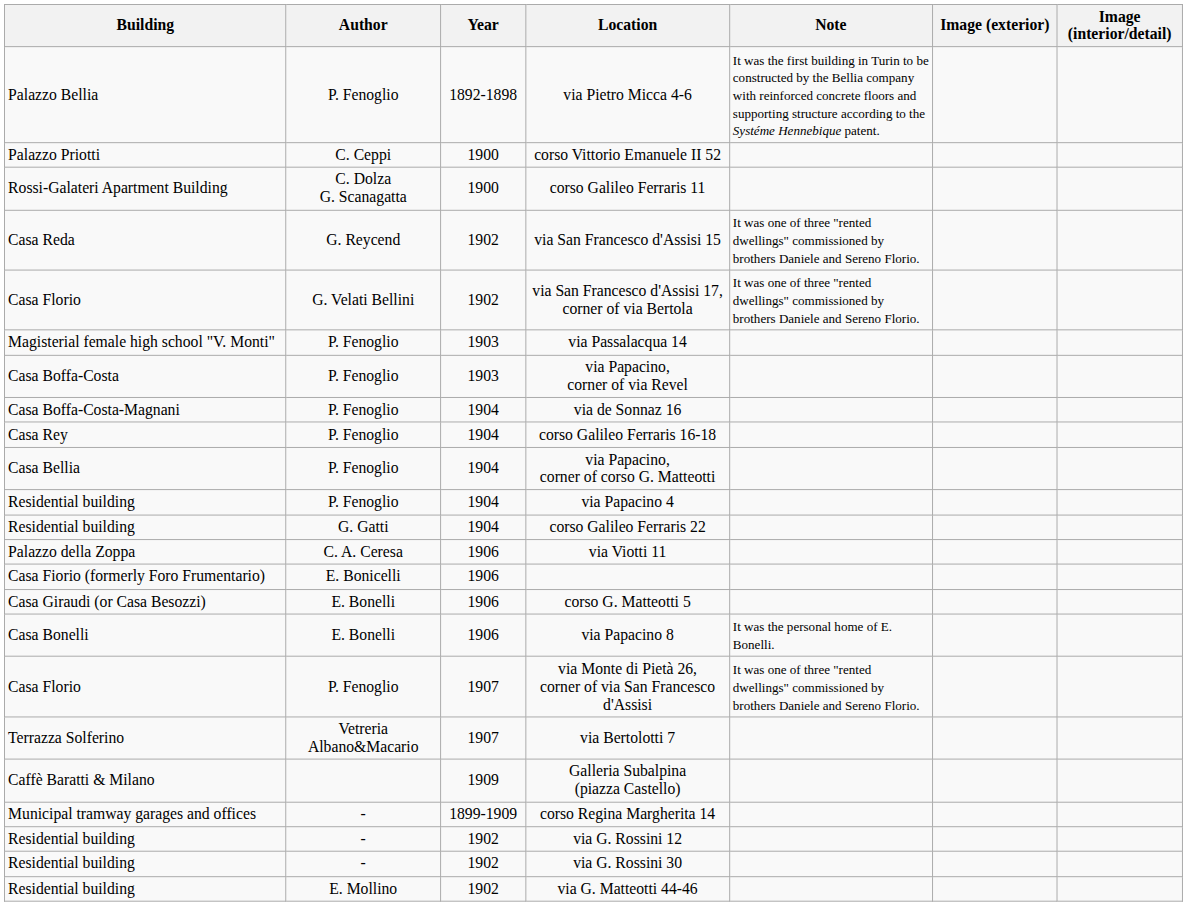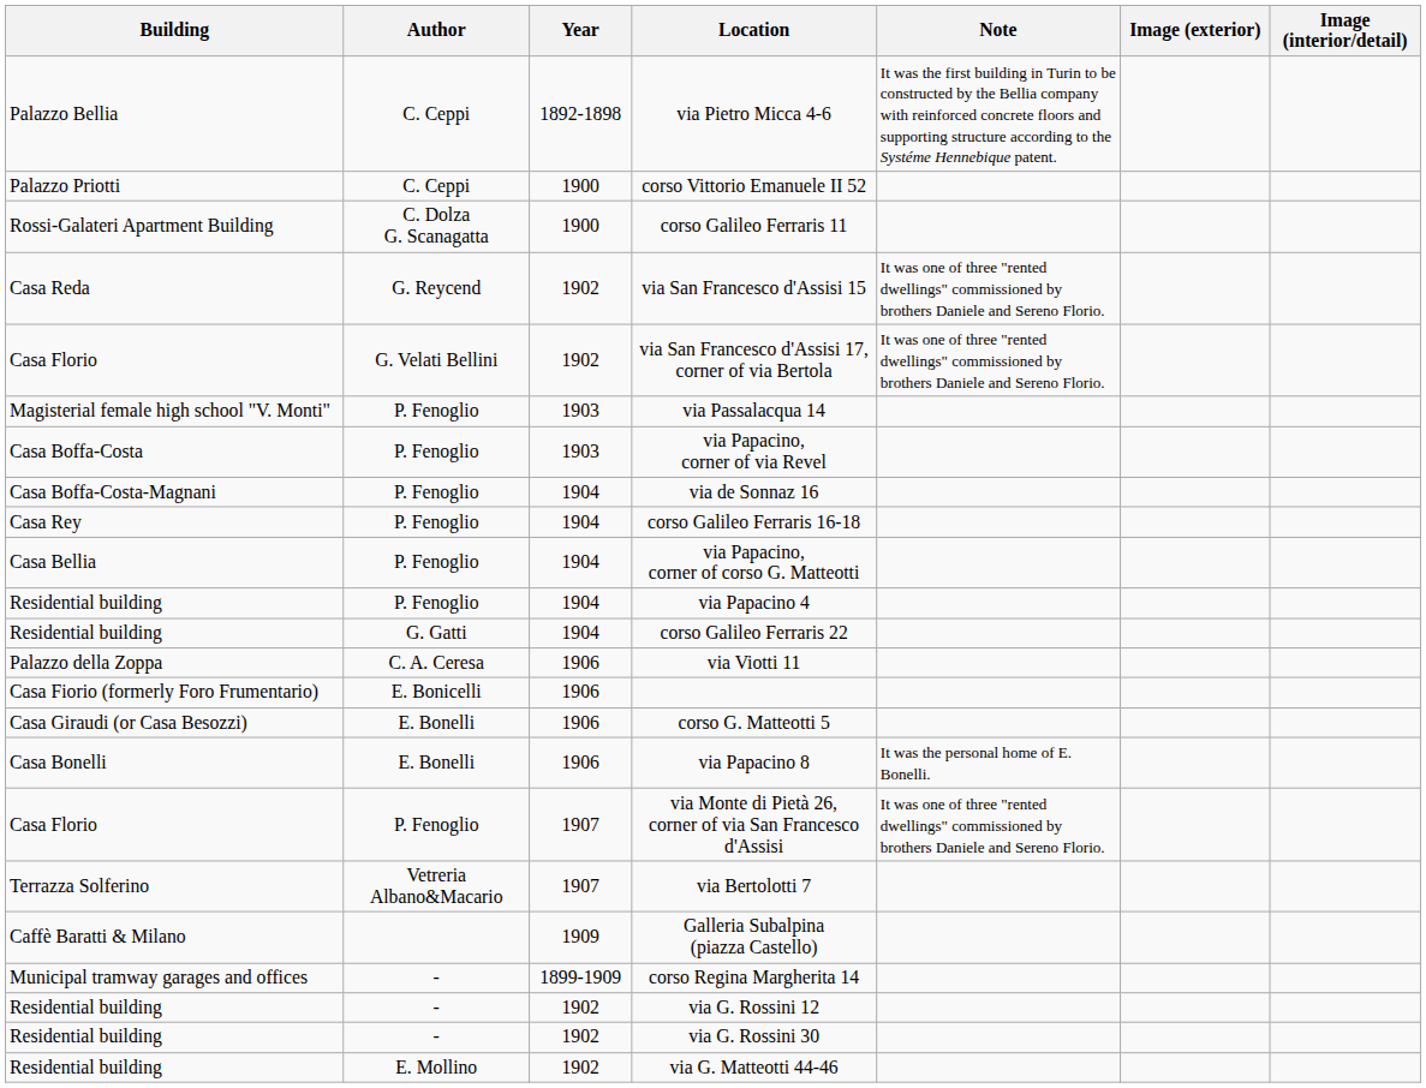via Pietro Micca 4-6 | Author: P. Fenoglio -> C. Ceppi
